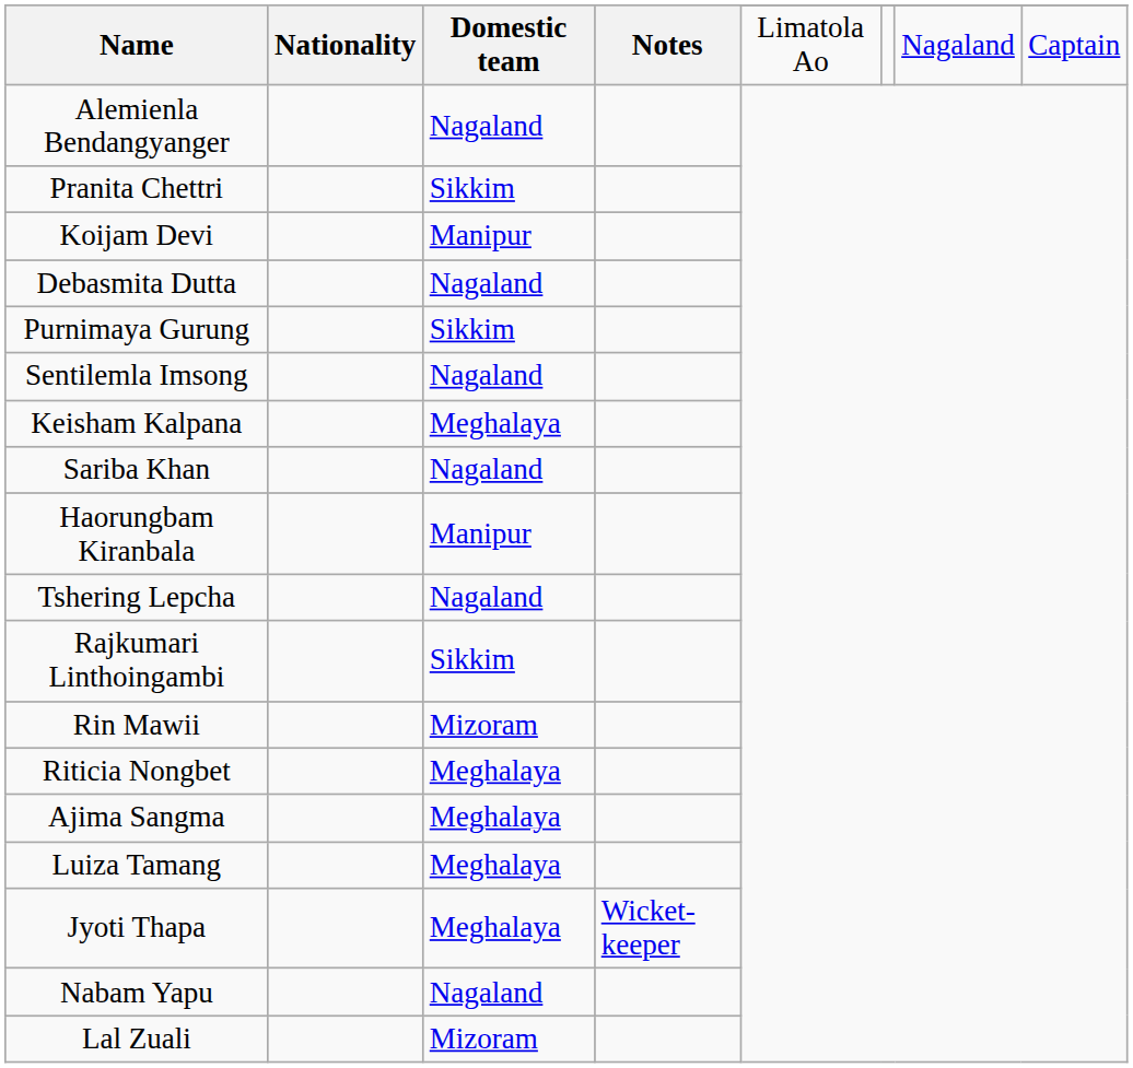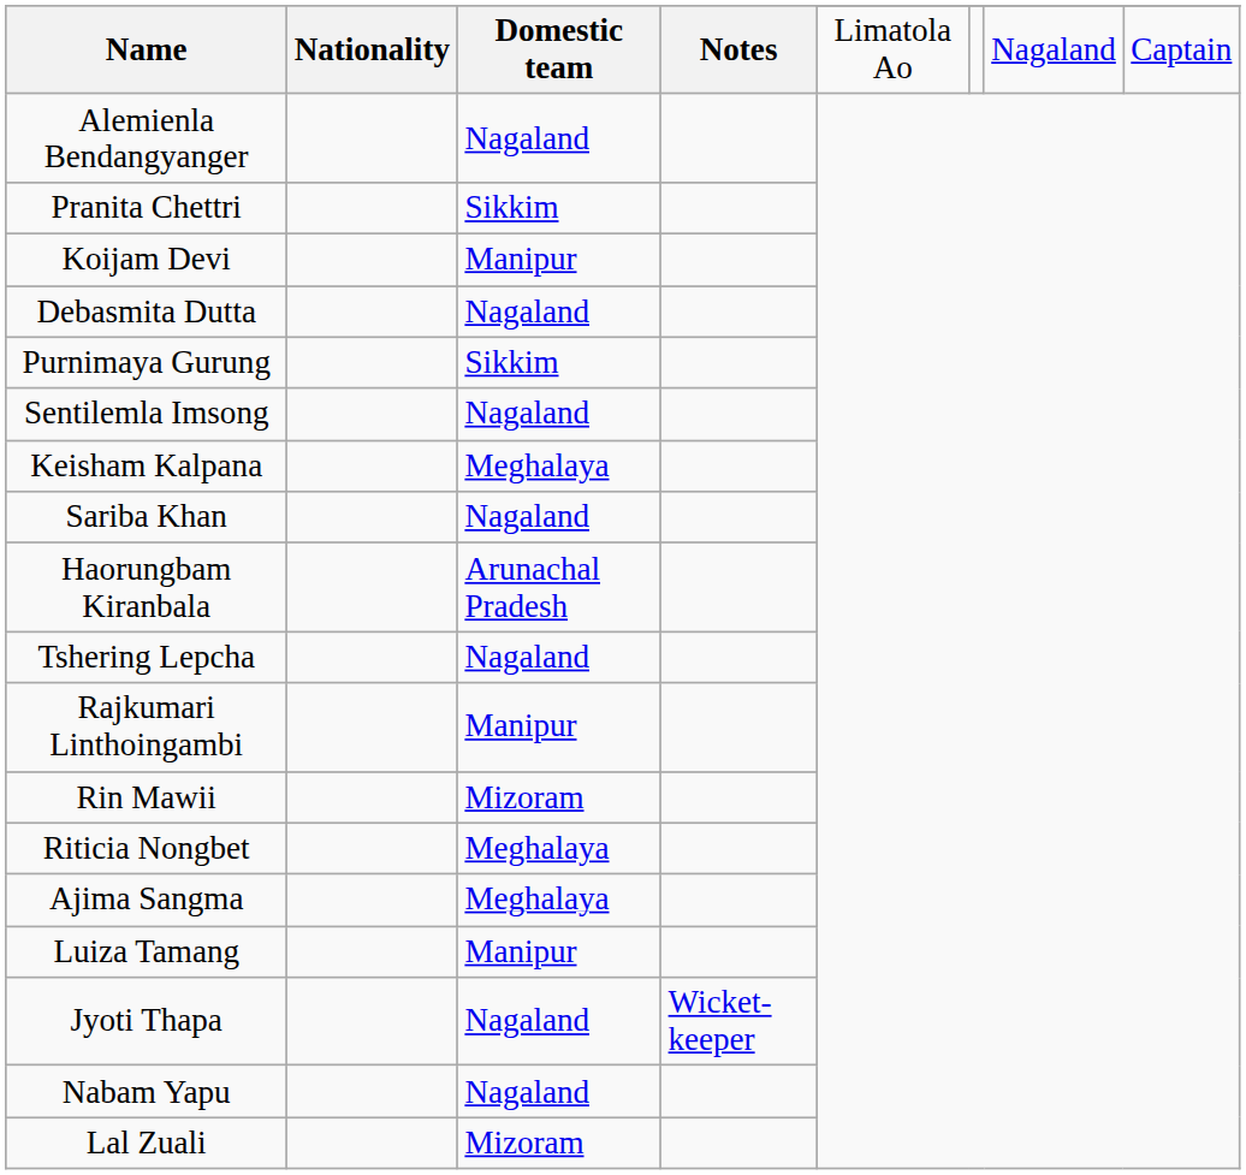Haorungbam Kiranbala | Domestic team: Manipur -> Arunachal Pradesh
Rajkumari Linthoingambi | Domestic team: Sikkim -> Manipur
Luiza Tamang | Domestic team: Meghalaya -> Manipur
Jyoti Thapa | Domestic team: Meghalaya -> Nagaland
